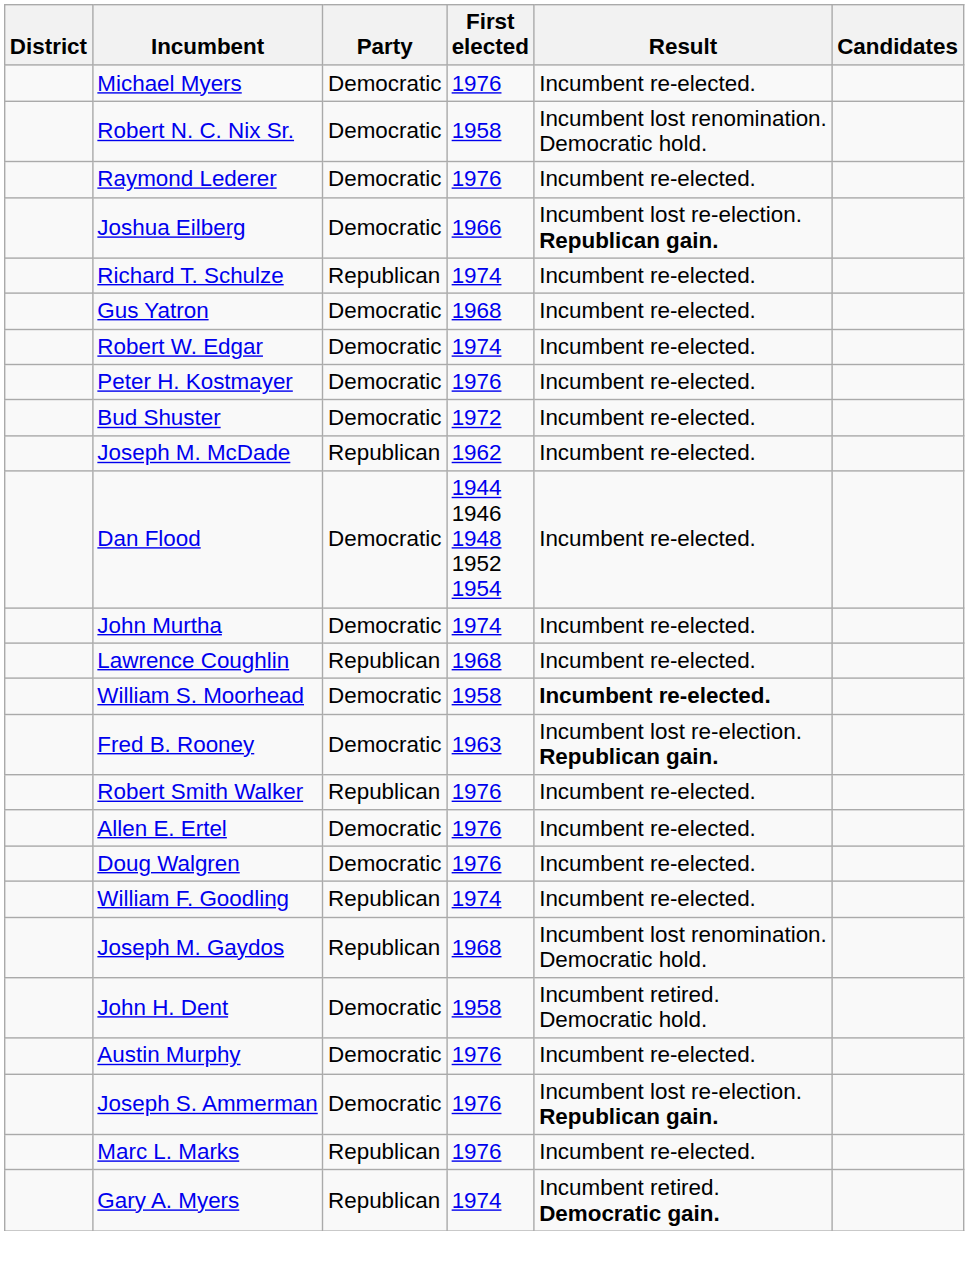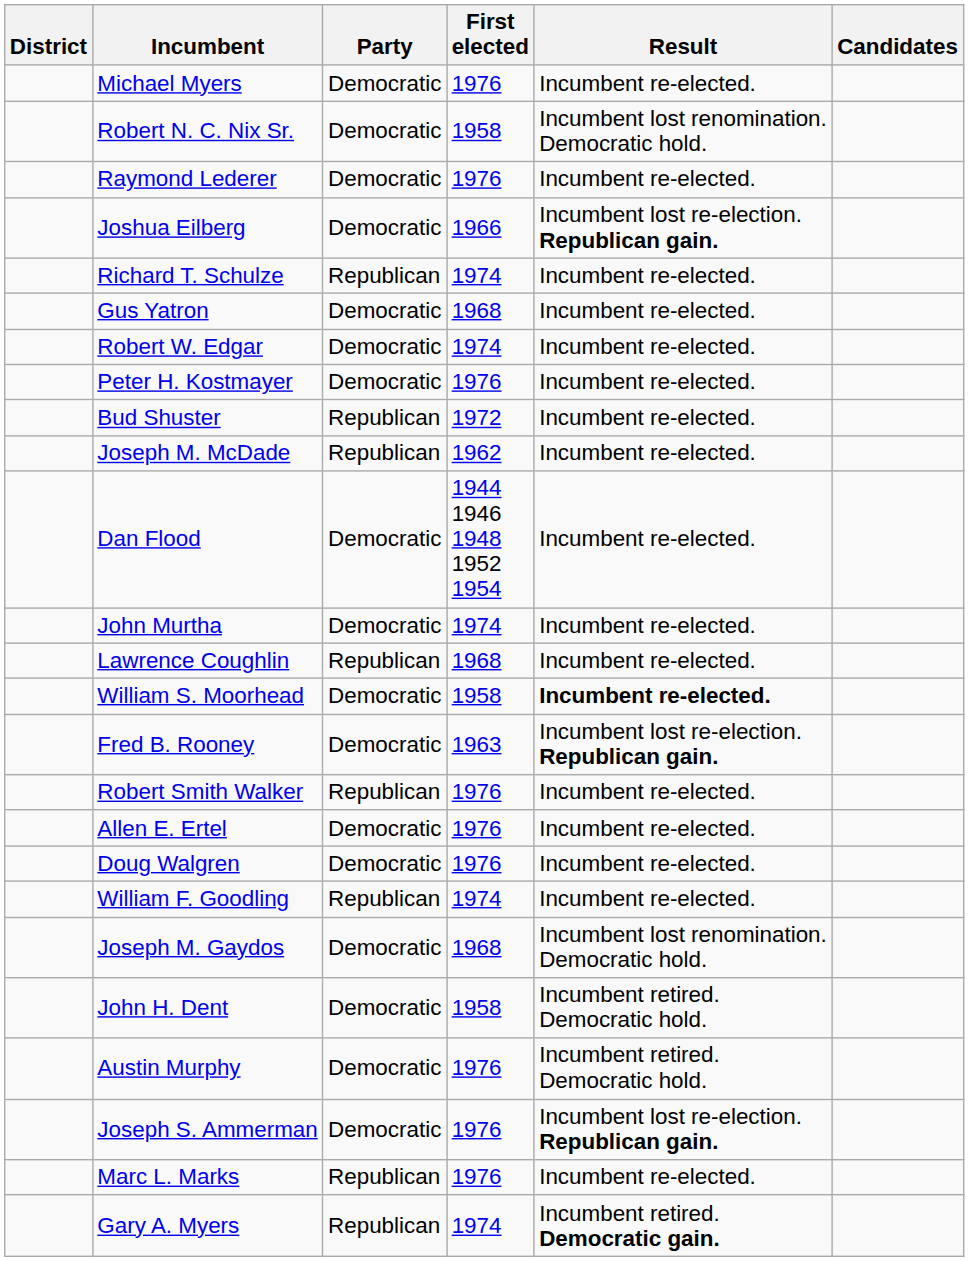Bud Shuster | Party: Democratic -> Republican
Joseph M. Gaydos | Party: Republican -> Democratic
Austin Murphy | Result: Incumbent re-elected. -> Incumbent retired. Democratic hold.
